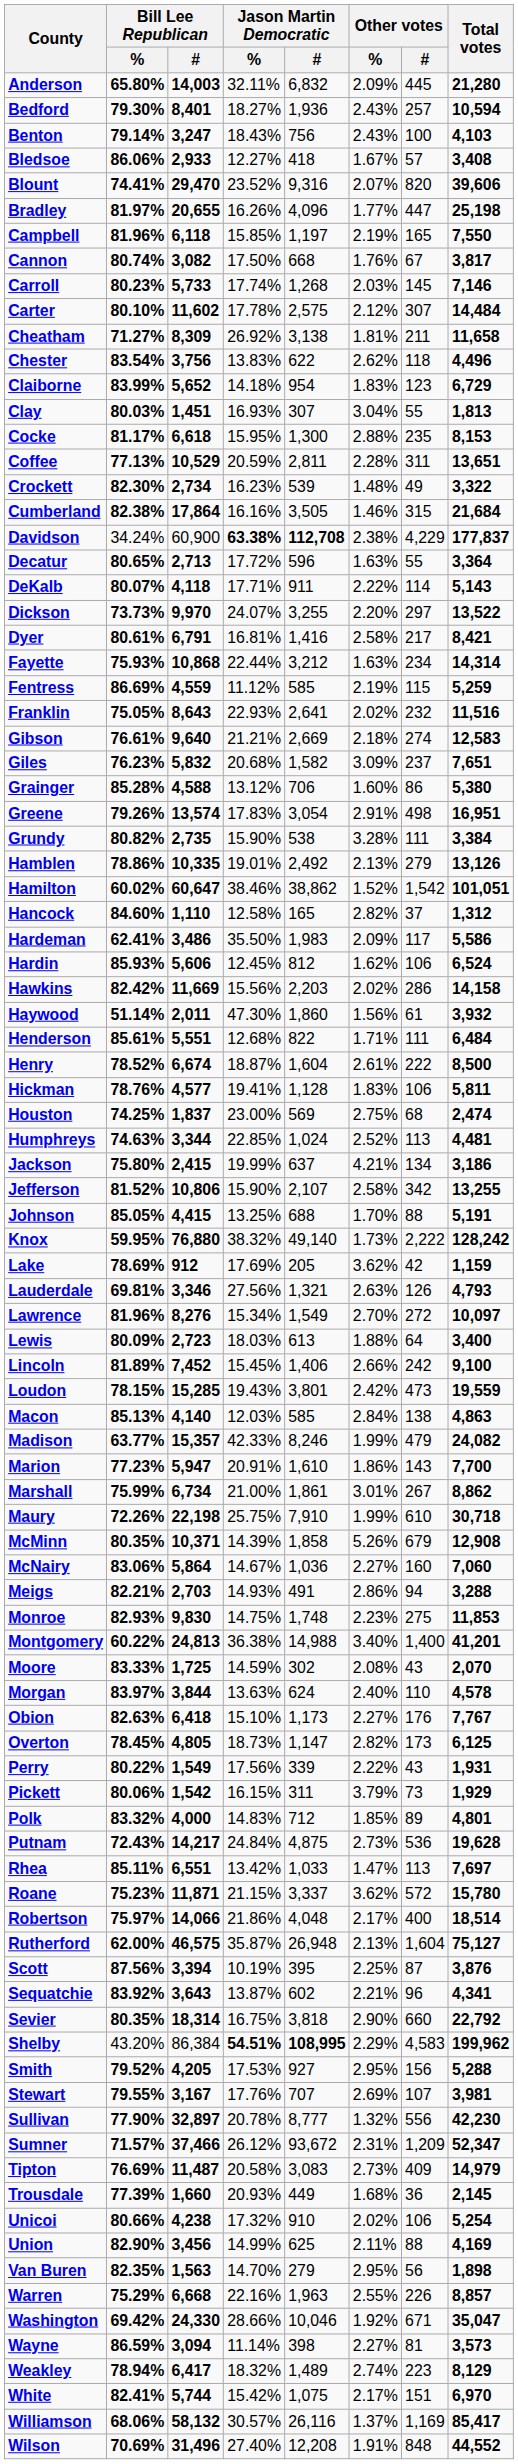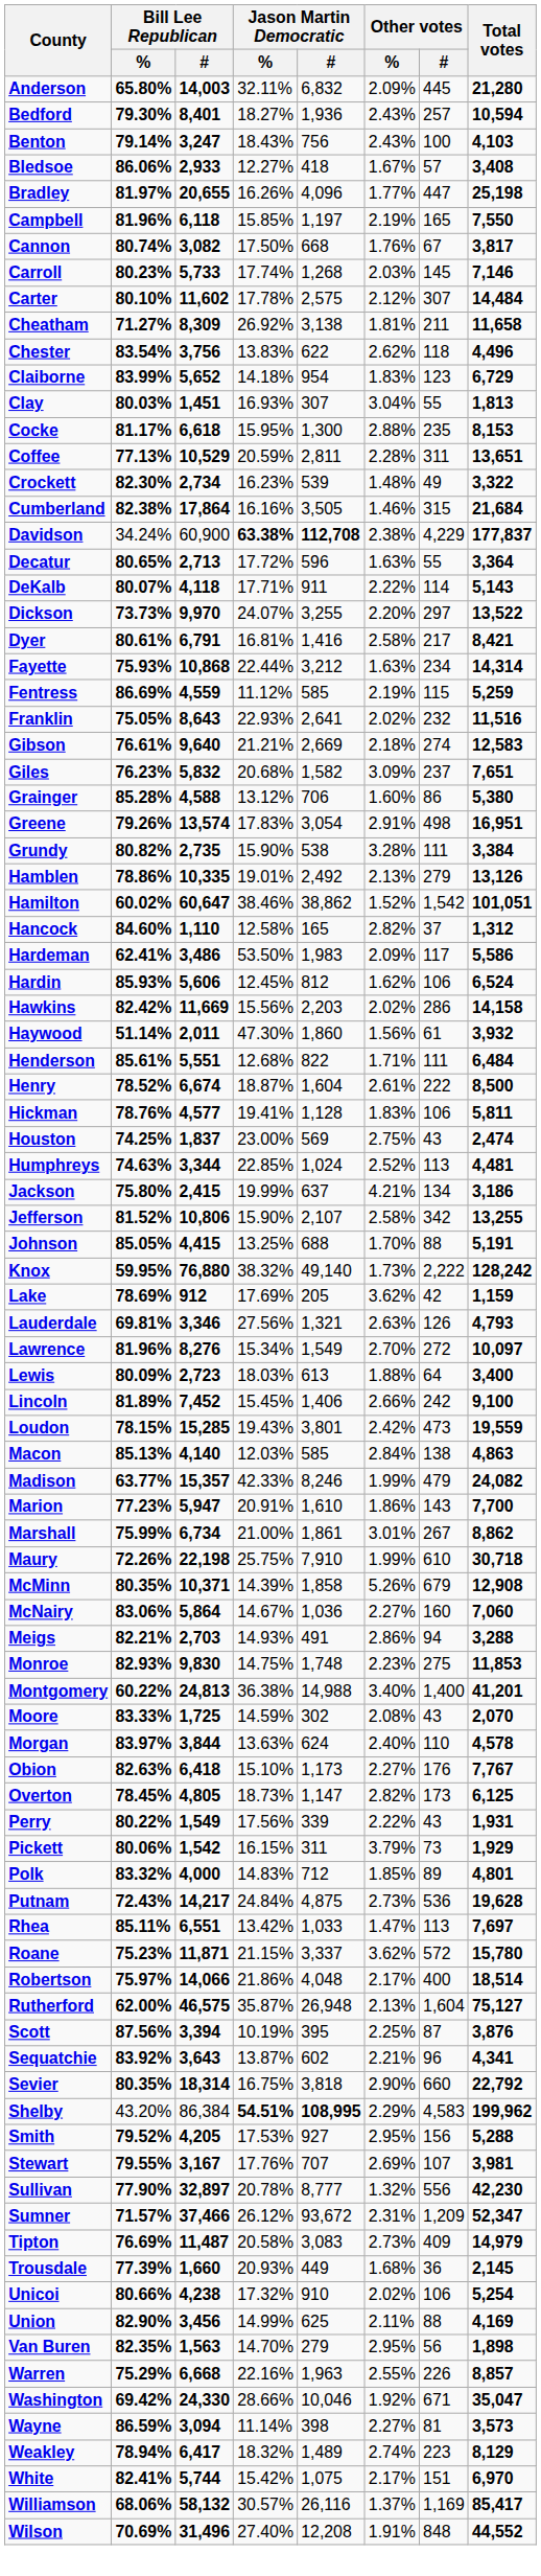- row: Blount | 74.41% | 29,470 | 23.52% | 9,316 | 2.07% | 820 | 39,606
Hardeman | Jason Martin Democratic / %: 35.50% -> 53.50%
Houston | Other votes / #: 68 -> 43
